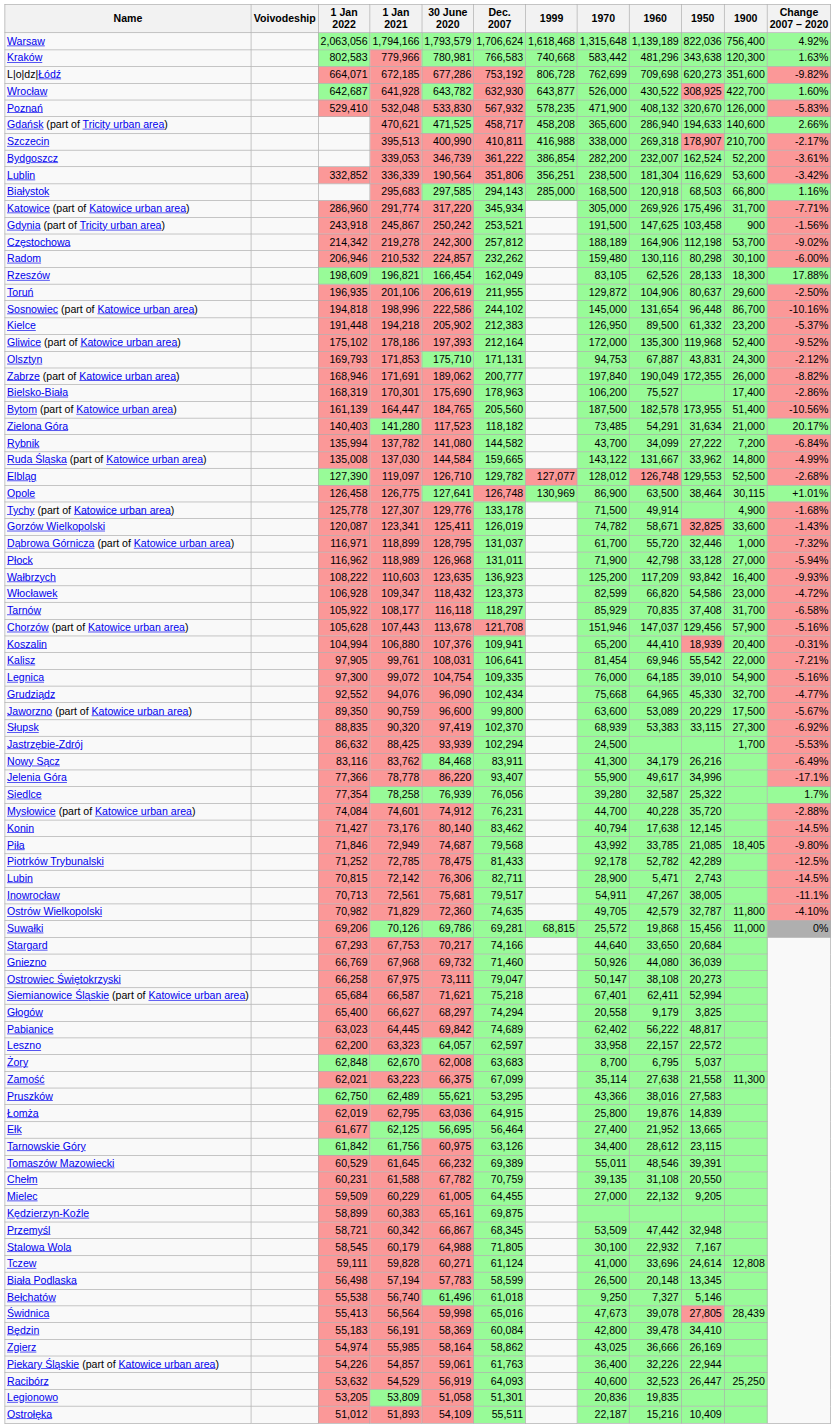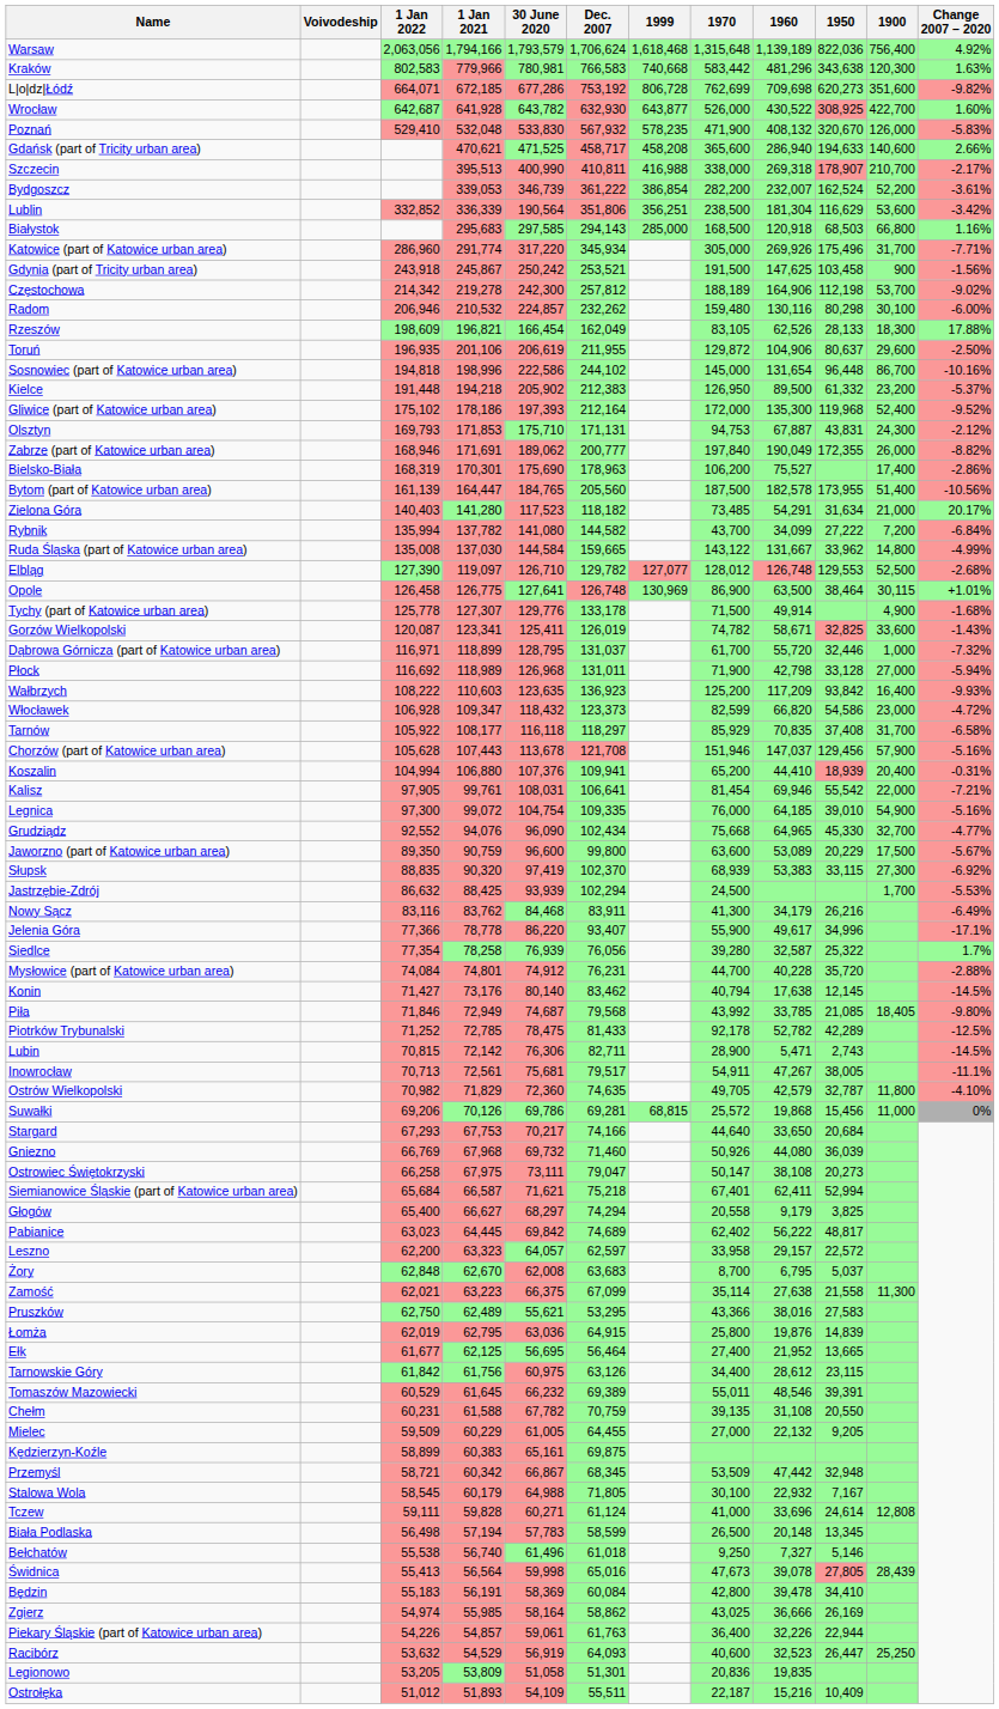Płock | 1 Jan 2022: 116,962 -> 116,692
Mysłowice (part of Katowice urban area) | 1 Jan 2021: 74,601 -> 74,801
Leszno | 1960: 22,157 -> 29,157
